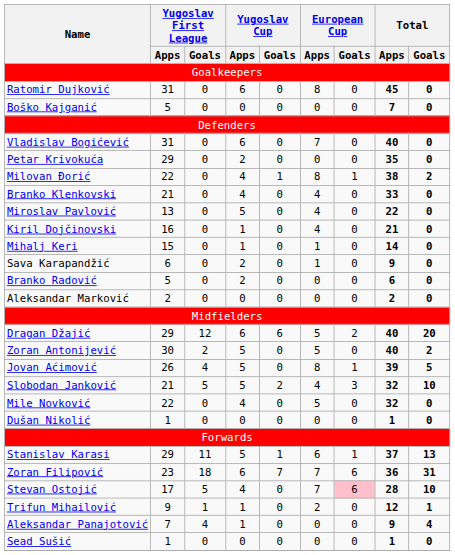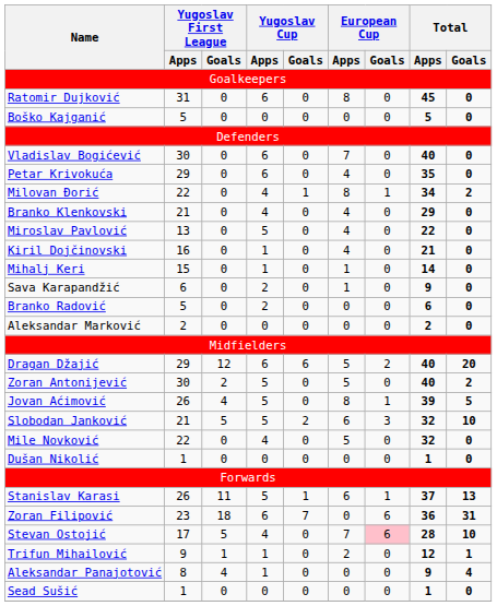Boško Kajganić | Total / Apps: 7 -> 5
Vladislav Bogićević | Yugoslav First League / Apps: 31 -> 30
Petar Krivokuća | Yugoslav Cup / Apps: 2 -> 6
Petar Krivokuća | European Cup / Apps: 0 -> 4
Milovan Đorić | Total / Apps: 38 -> 34
Branko Klenkovski | Total / Apps: 33 -> 29
Slobodan Janković | European Cup / Apps: 4 -> 6
Stanislav Karasi | Yugoslav First League / Apps: 29 -> 26
Zoran Filipović | European Cup / Apps: 7 -> 0
Aleksandar Panajotović | Yugoslav First League / Apps: 7 -> 8
